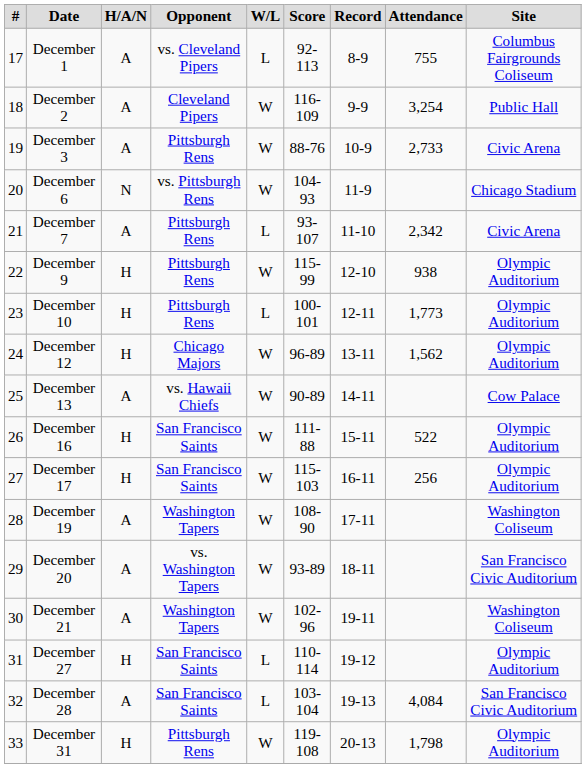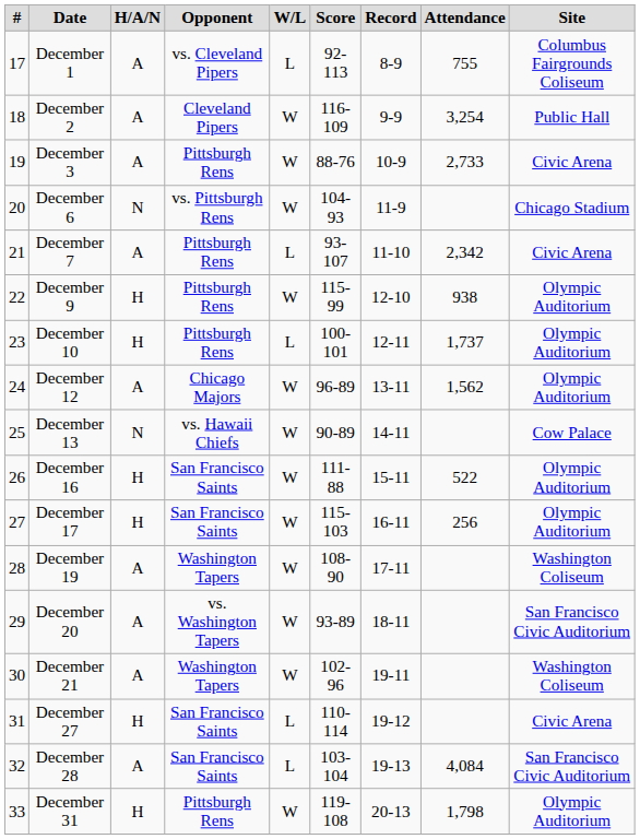December 10 | Attendance: 1,773 -> 1,737
December 12 | H/A/N: H -> A
December 13 | H/A/N: A -> N
December 27 | Site: Olympic Auditorium -> Civic Arena
